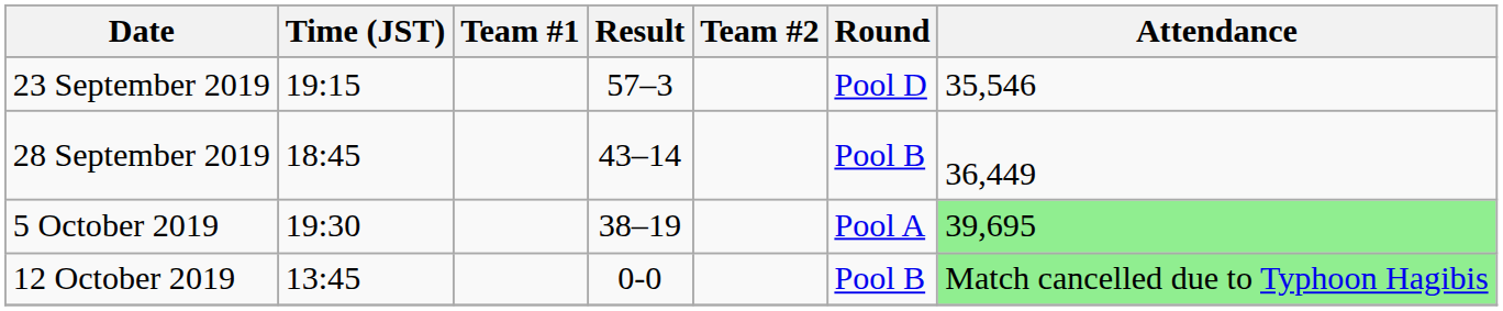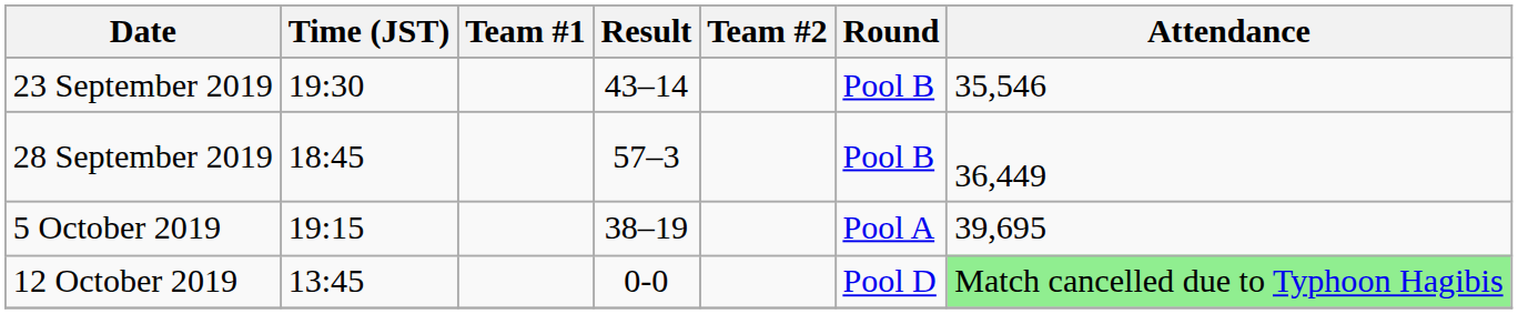23 September 2019 | Time (JST): 19:15 -> 19:30
23 September 2019 | Result: 57–3 -> 43–14
23 September 2019 | Round: Pool D -> Pool B
28 September 2019 | Result: 43–14 -> 57–3
5 October 2019 | Time (JST): 19:30 -> 19:15
5 October 2019 | Attendance: lightgreen background -> no background
12 October 2019 | Round: Pool B -> Pool D
